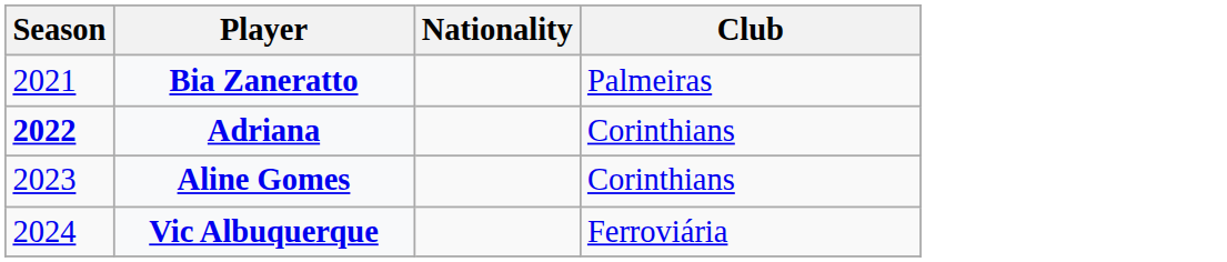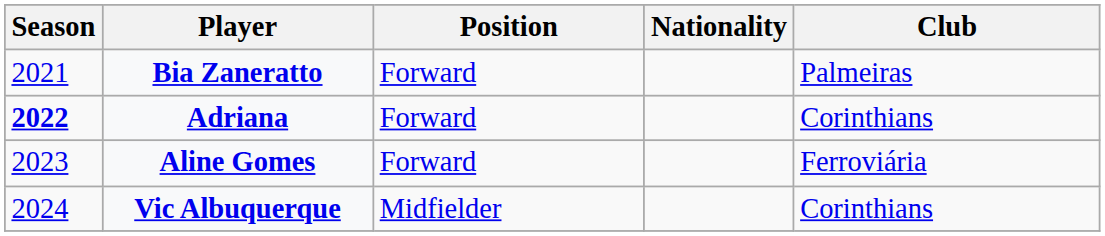+ column: Position | Forward | Forward | Forward | Midfielder
Aline Gomes | Club: Corinthians -> Ferroviária
Vic Albuquerque | Club: Ferroviária -> Corinthians
